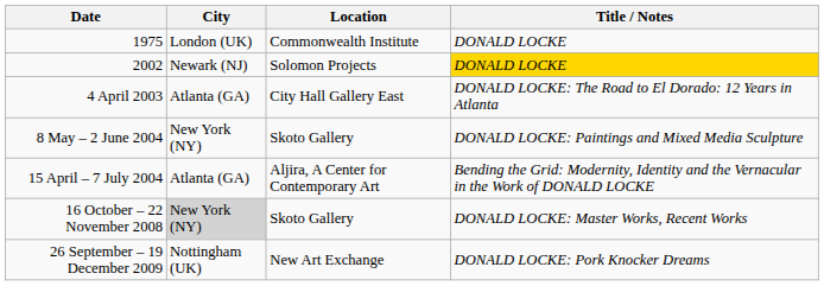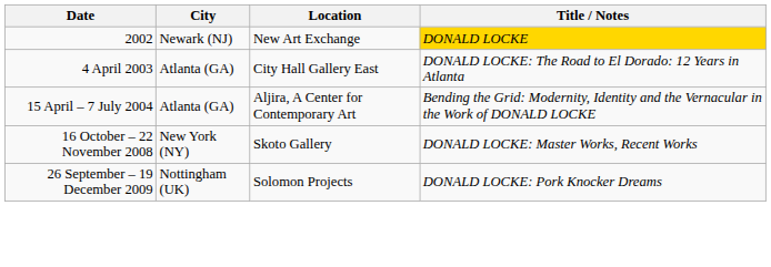- row: 1975 | London (UK) | Commonwealth Institute | DONALD LOCKE
2002 | Location: Solomon Projects -> New Art Exchange
- row: 8 May – 2 June 2004 | New York (NY) | Skoto Gallery | DONALD LOCKE: Paintings and Mixed Media Sculpture
16 October – 22 November 2008 | City: lightgrey background -> no background
26 September – 19 December 2009 | Location: New Art Exchange -> Solomon Projects
